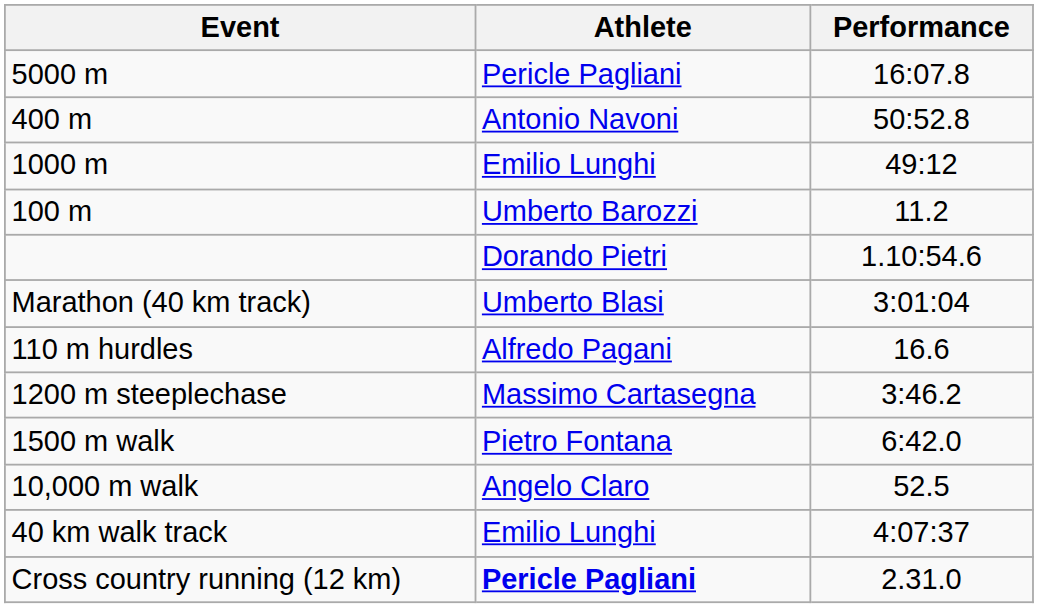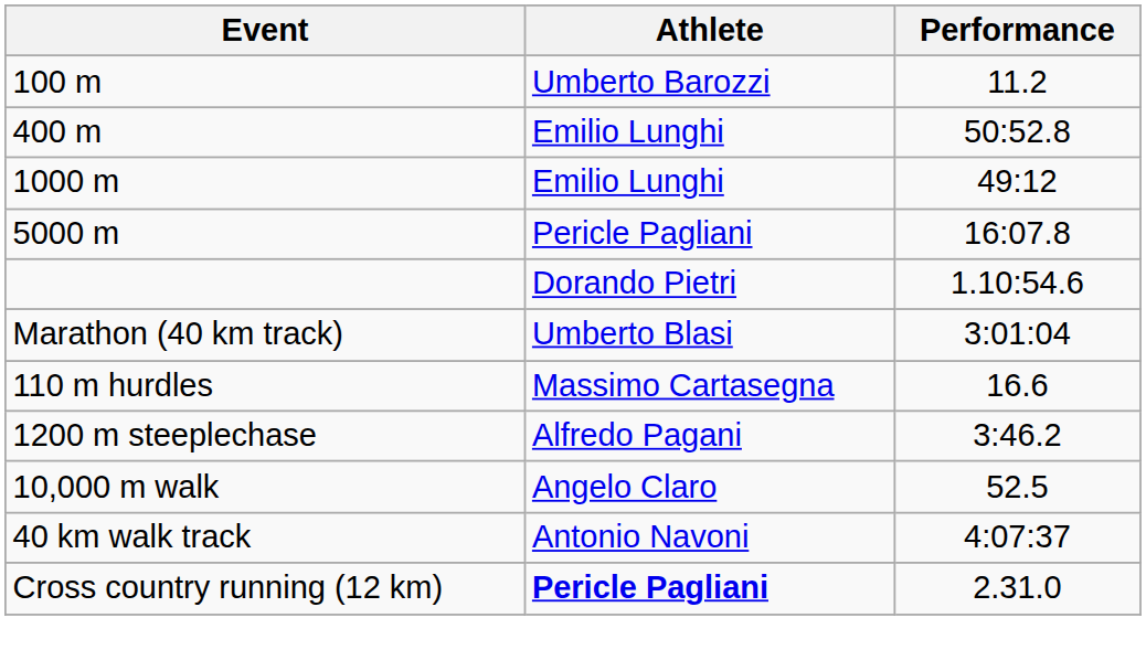rows swapped: 100 m <-> 5000 m
400 m | Athlete: Antonio Navoni -> Emilio Lunghi
110 m hurdles | Athlete: Alfredo Pagani -> Massimo Cartasegna
1200 m steeplechase | Athlete: Massimo Cartasegna -> Alfredo Pagani
- row: 1500 m walk | Pietro Fontana | 6:42.0
40 km walk track | Athlete: Emilio Lunghi -> Antonio Navoni
